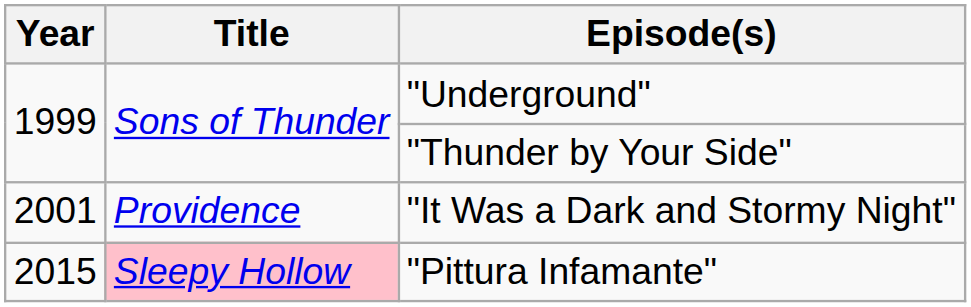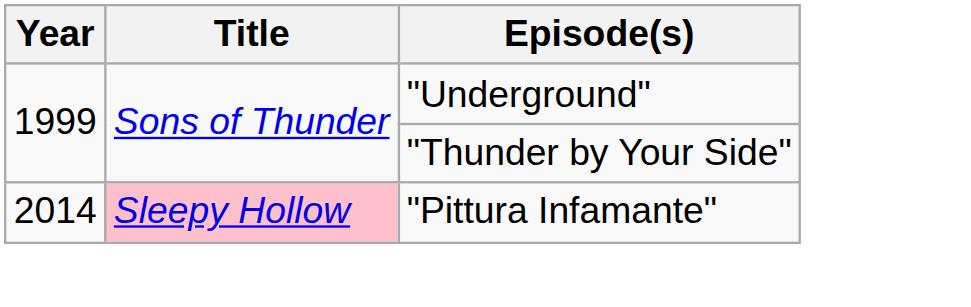- row: 2001 | Providence | "It Was a Dark and Stormy Night"
"Pittura Infamante" | Year: 2015 -> 2014
